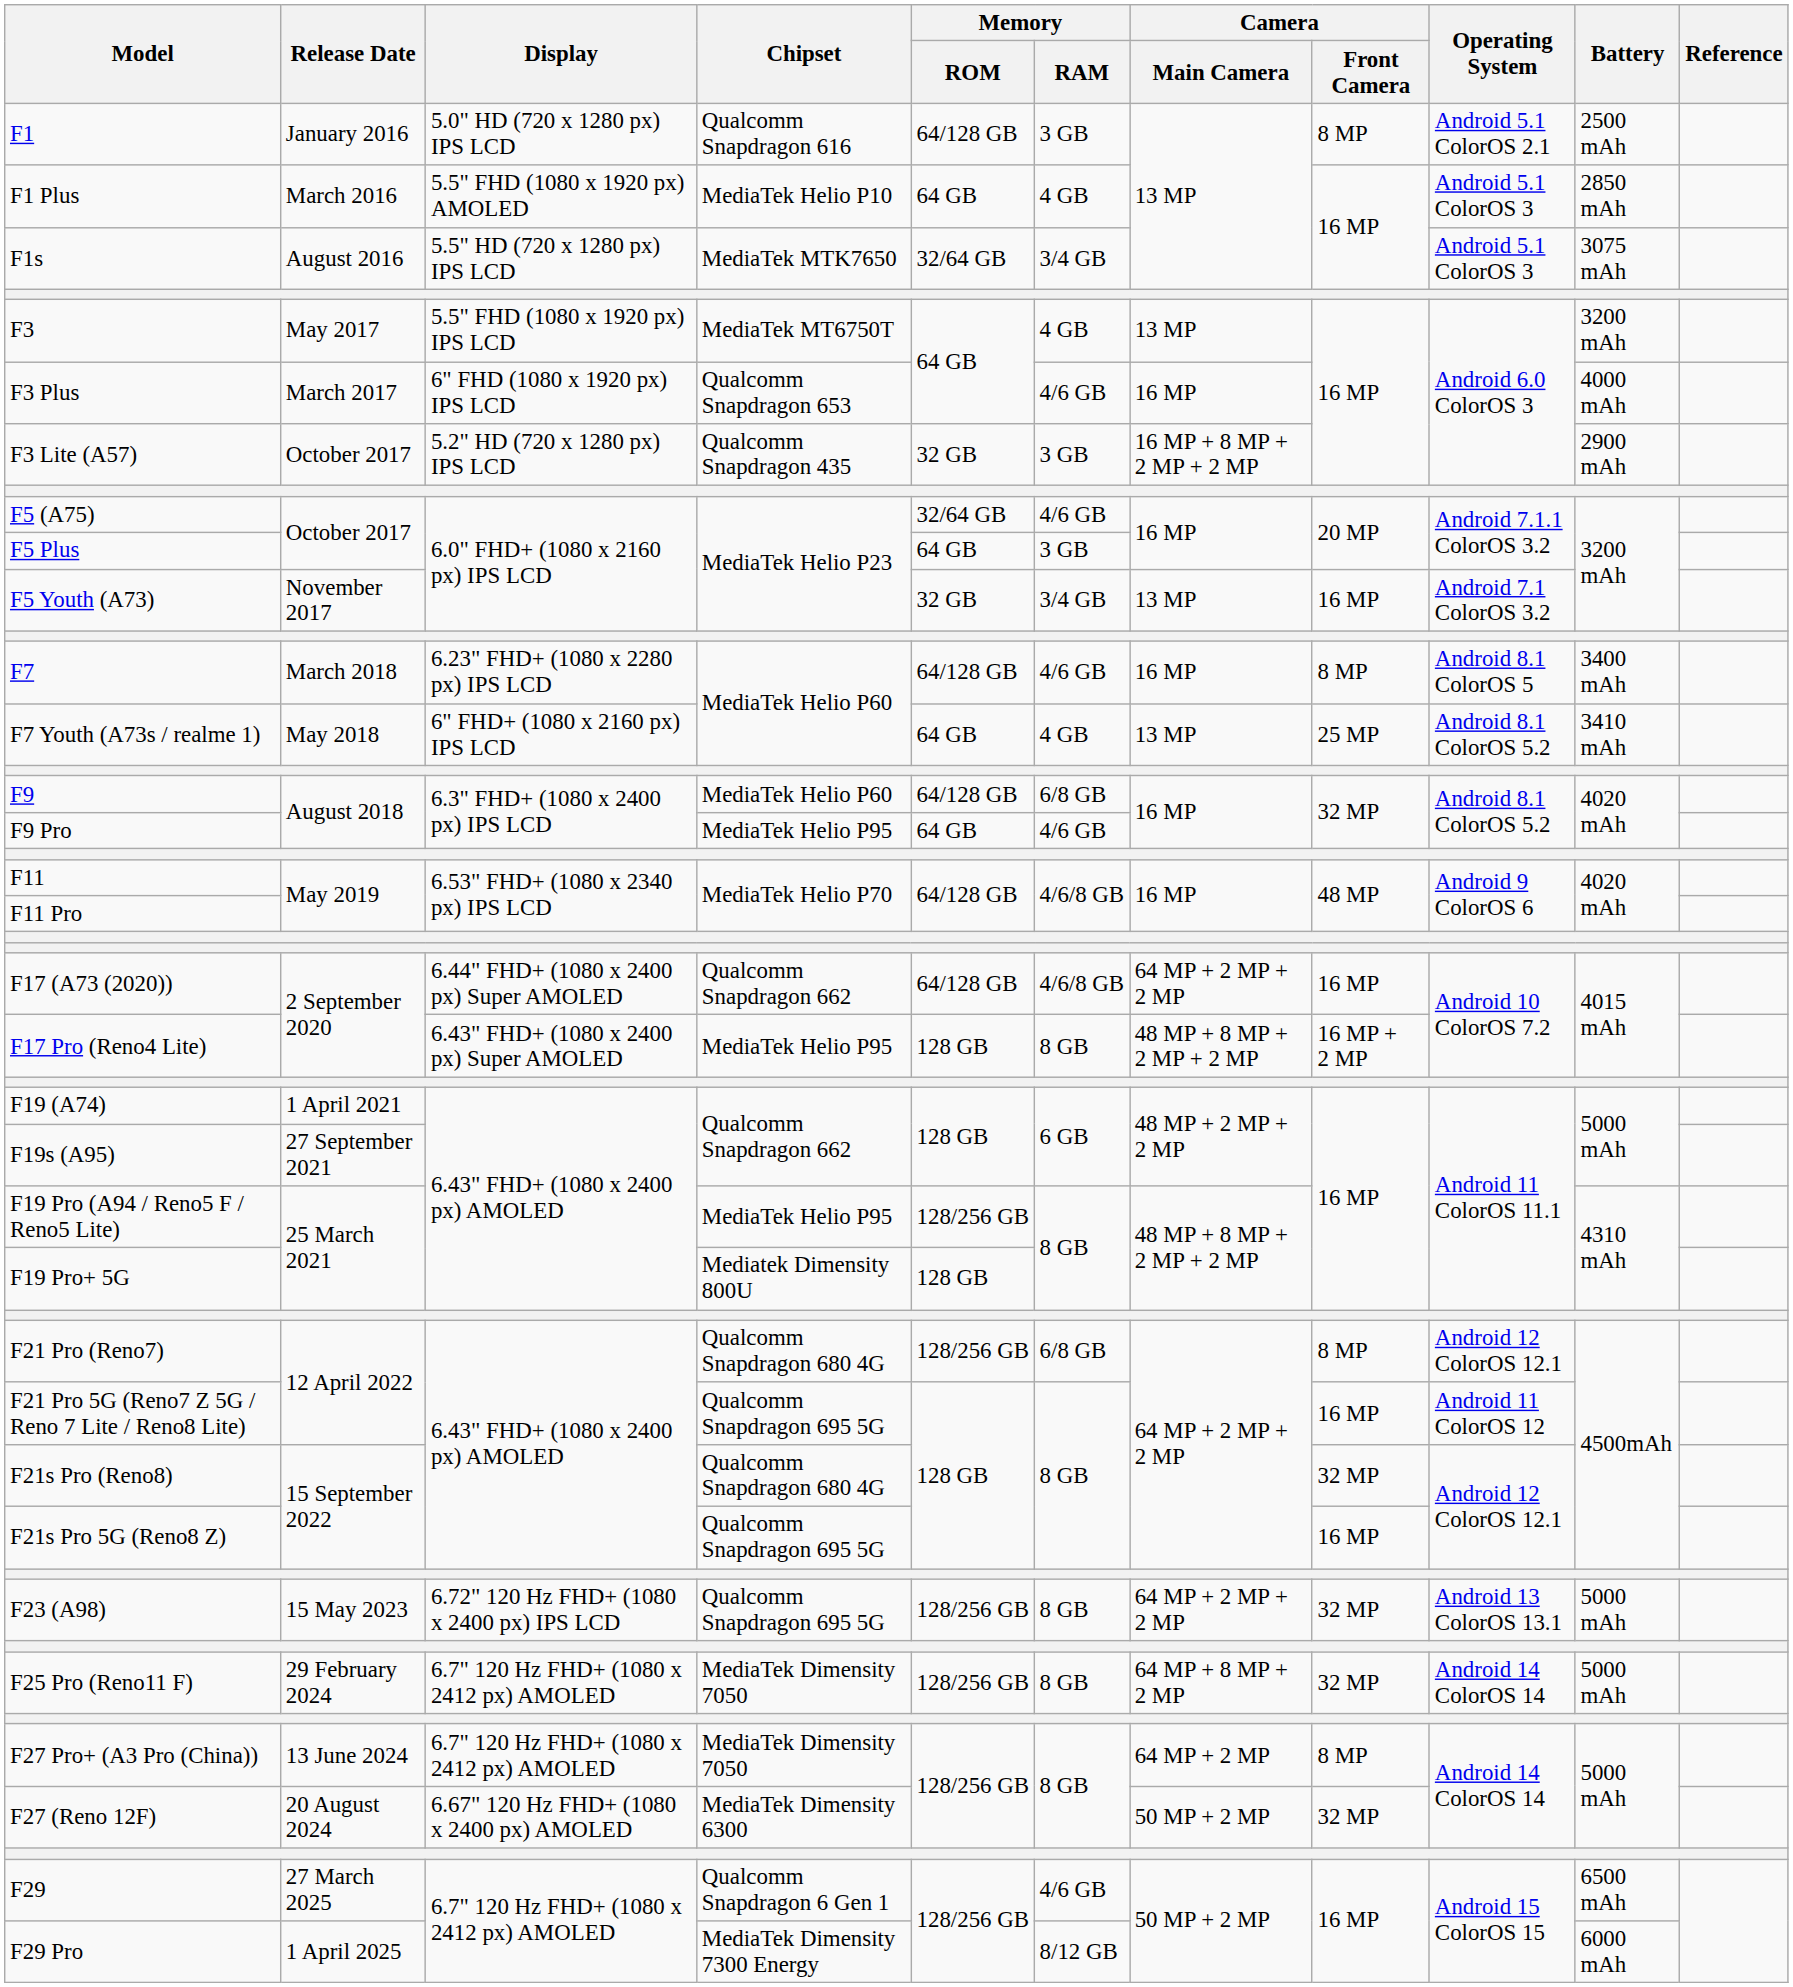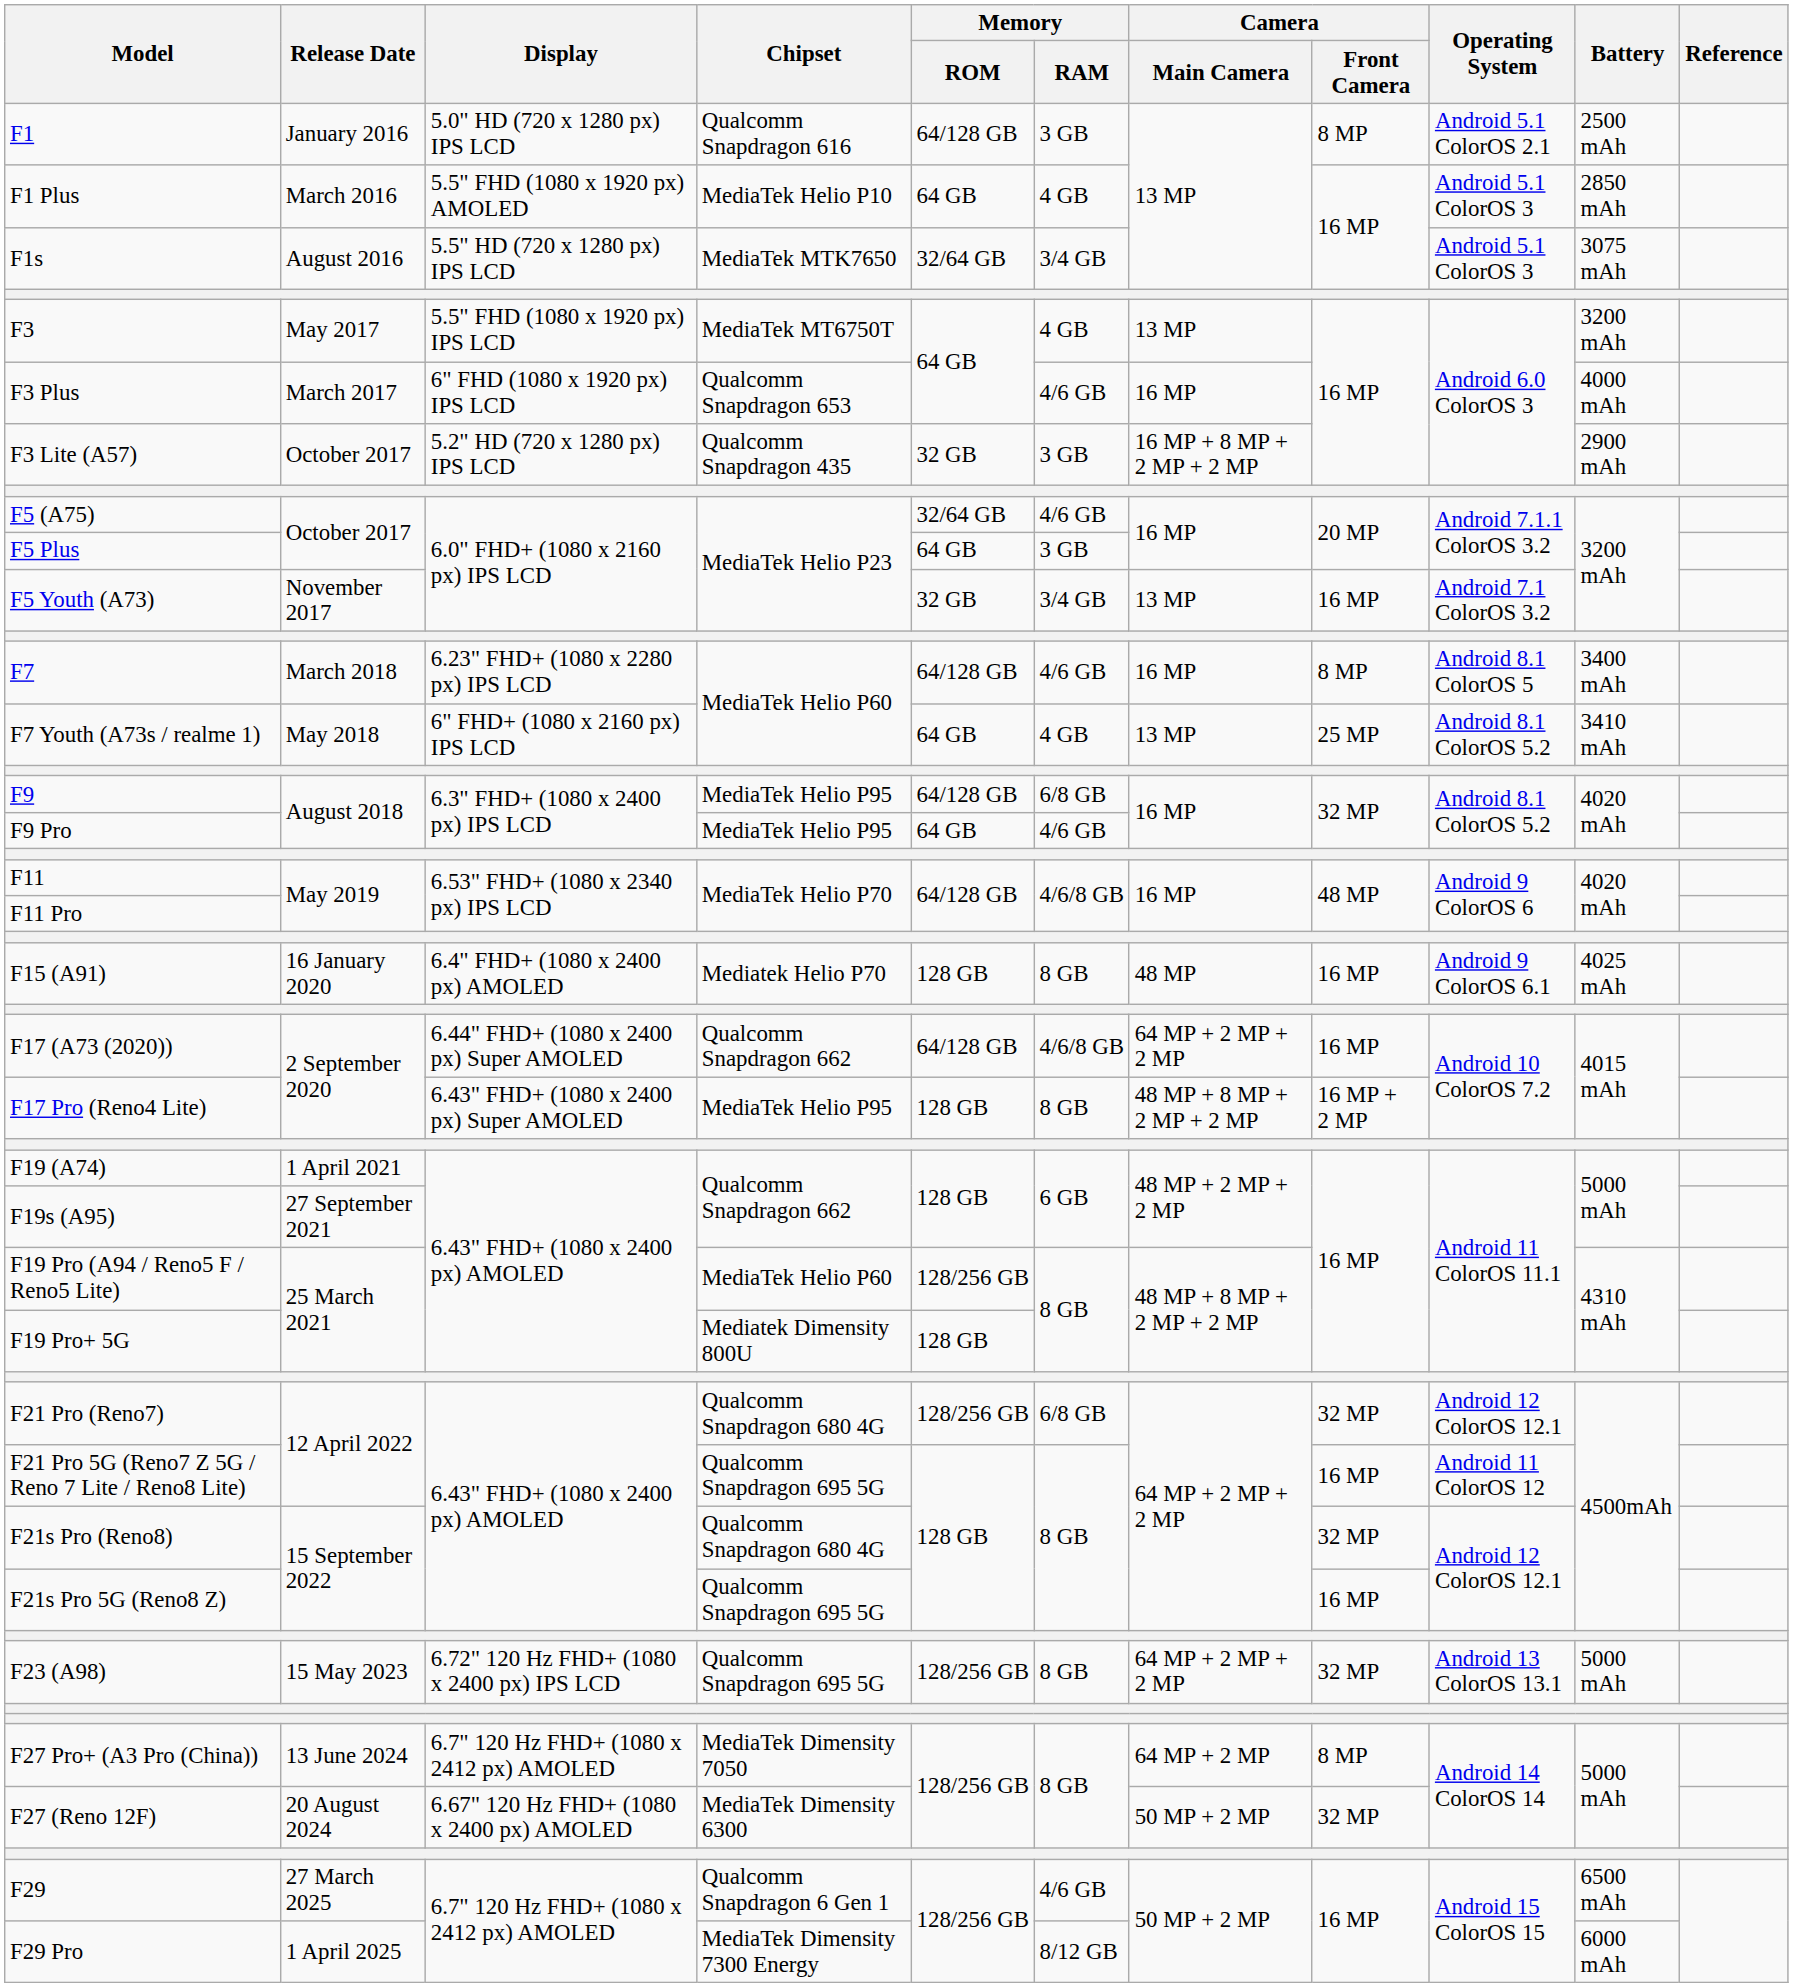F9 | Chipset: MediaTek Helio P60 -> MediaTek Helio P95
+ row: F15 (A91) | 16 January 2020 | 6.4" FHD+ (1080 x 2400 px) AMOLED | Mediatek Helio P70 | 128 GB | 8 GB | 48 MP | 16 MP | Android 9 ColorOS 6.1 | 4025 mAh
F19 Pro (A94 / Reno5 F / Reno5 Lite) | Chipset: MediaTek Helio P95 -> MediaTek Helio P60
F21 Pro (Reno7) | Camera / Front Camera: 8 MP -> 32 MP
- row: F25 Pro (Reno11 F) | 29 February 2024 | 6.7" 120 Hz FHD+ (1080 x 2412 px) AMOLED | MediaTek Dimensity 7050 | 128/256 GB | 8 GB | 64 MP + 8 MP + 2 MP | 32 MP | Android 14 ColorOS 14 | 5000 mAh
